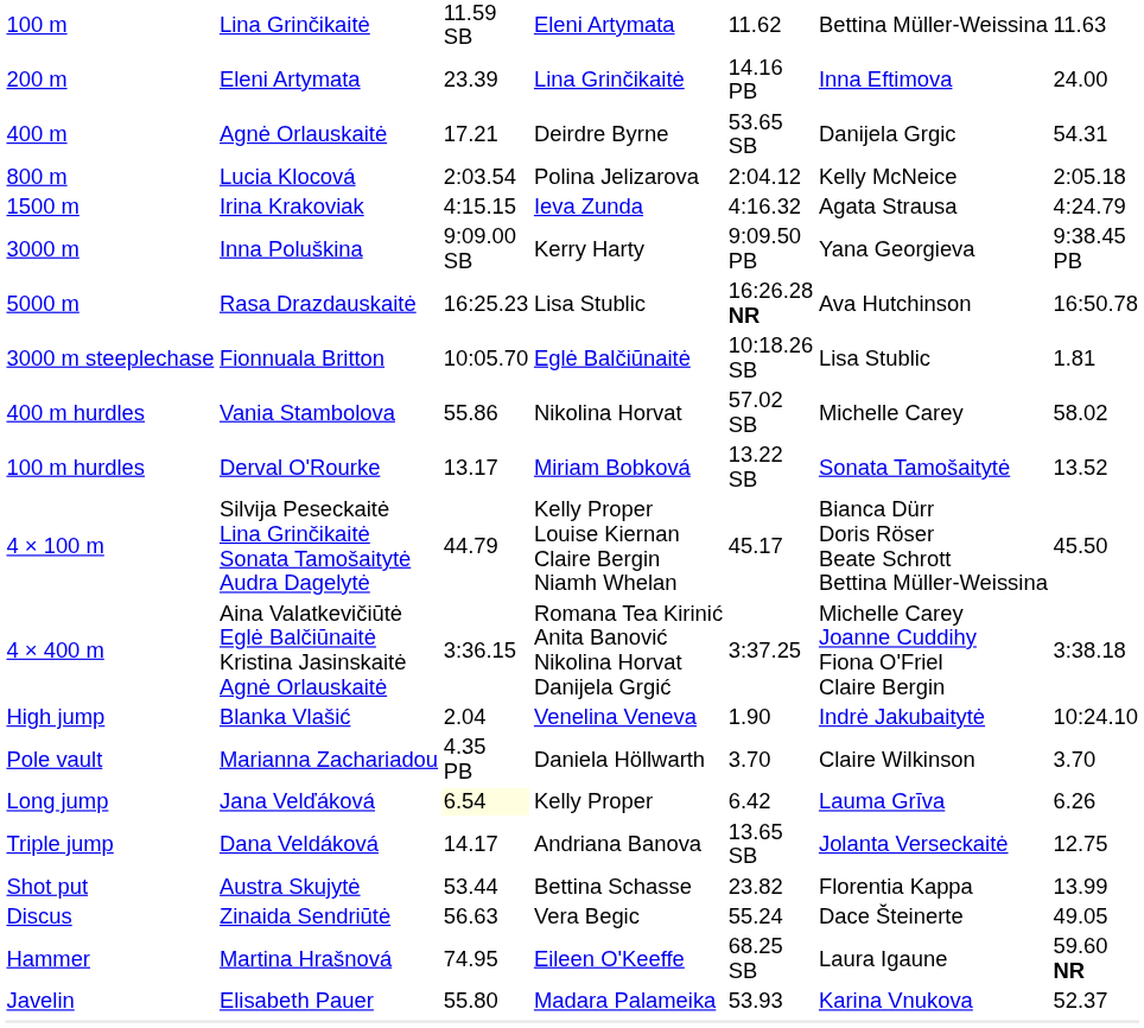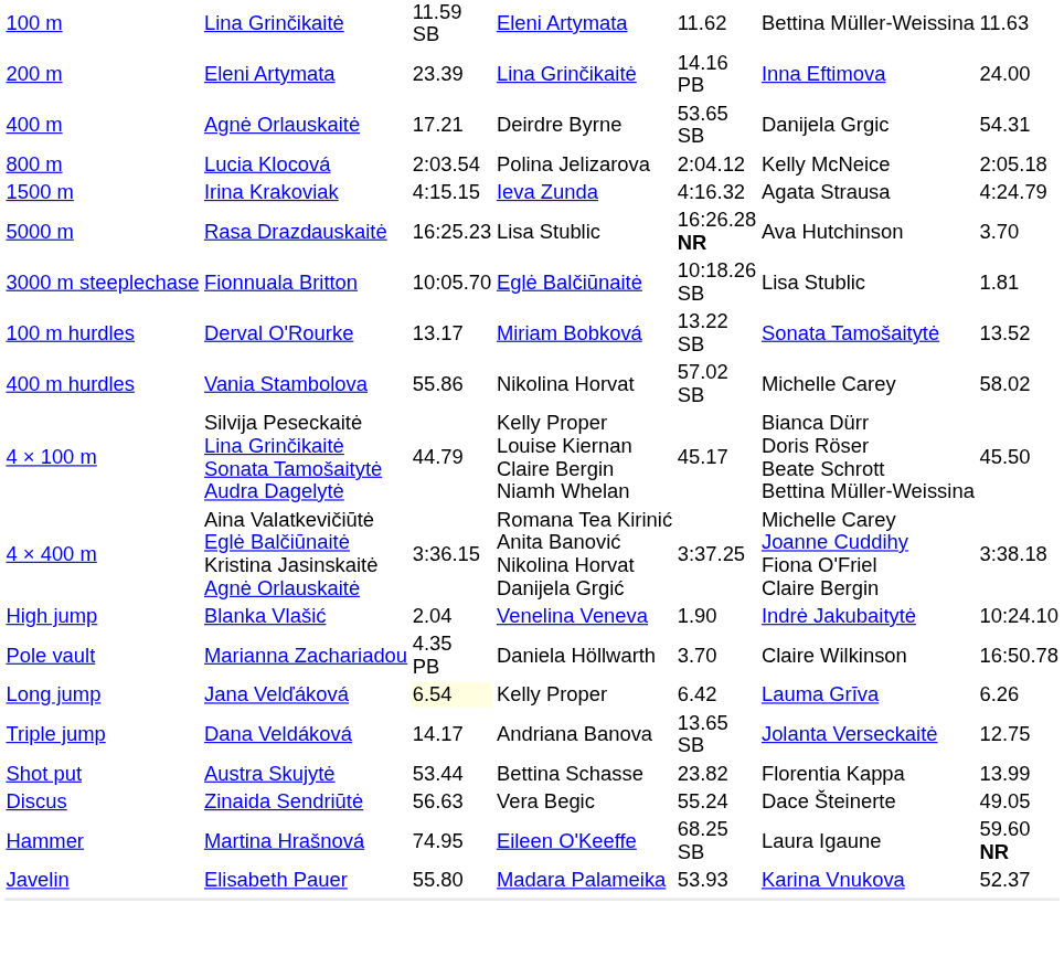- row: 3000 m | Inna Poluškina | 9:09.00 SB | Kerry Harty | 9:09.50 PB | Yana Georgieva | 9:38.45 PB
5000 m | column 7: 16:50.78 -> 3.70
rows swapped: 100 m hurdles <-> 400 m hurdles
Pole vault | column 7: 3.70 -> 16:50.78
